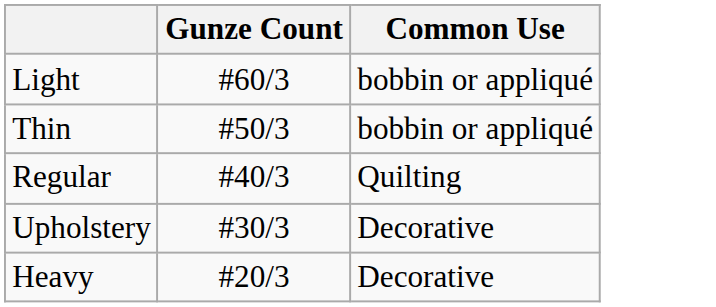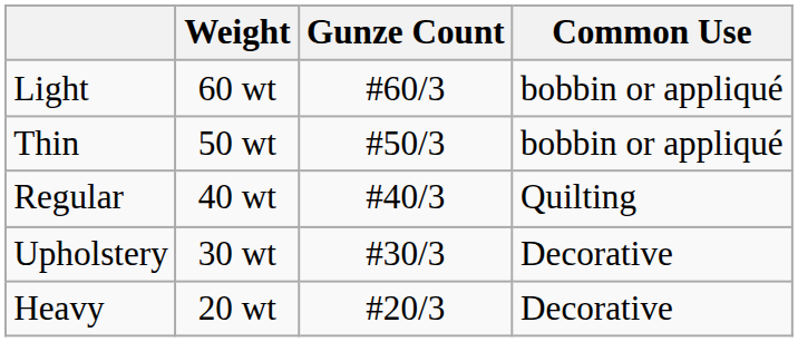+ column: Weight | 60 wt | 50 wt | 40 wt | 30 wt | 20 wt
